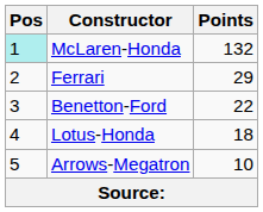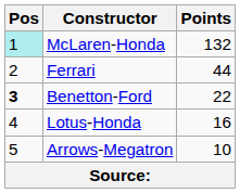Ferrari | Points: 29 -> 44
Benetton-Ford | Pos: normal -> bold
Lotus-Honda | Points: 18 -> 16
